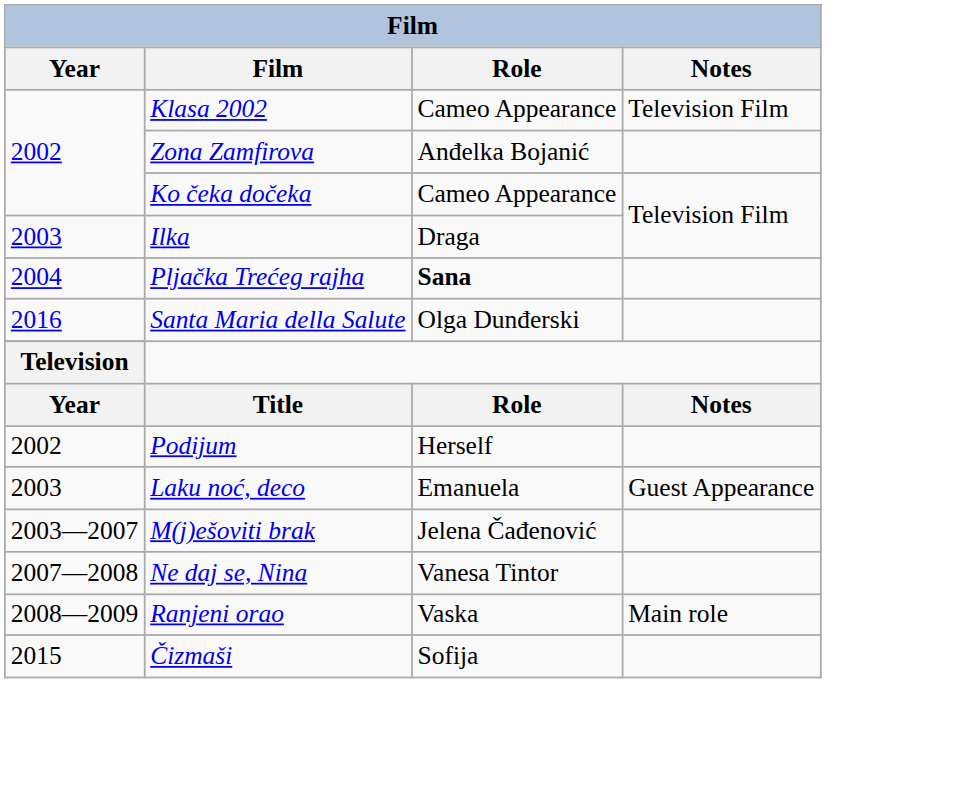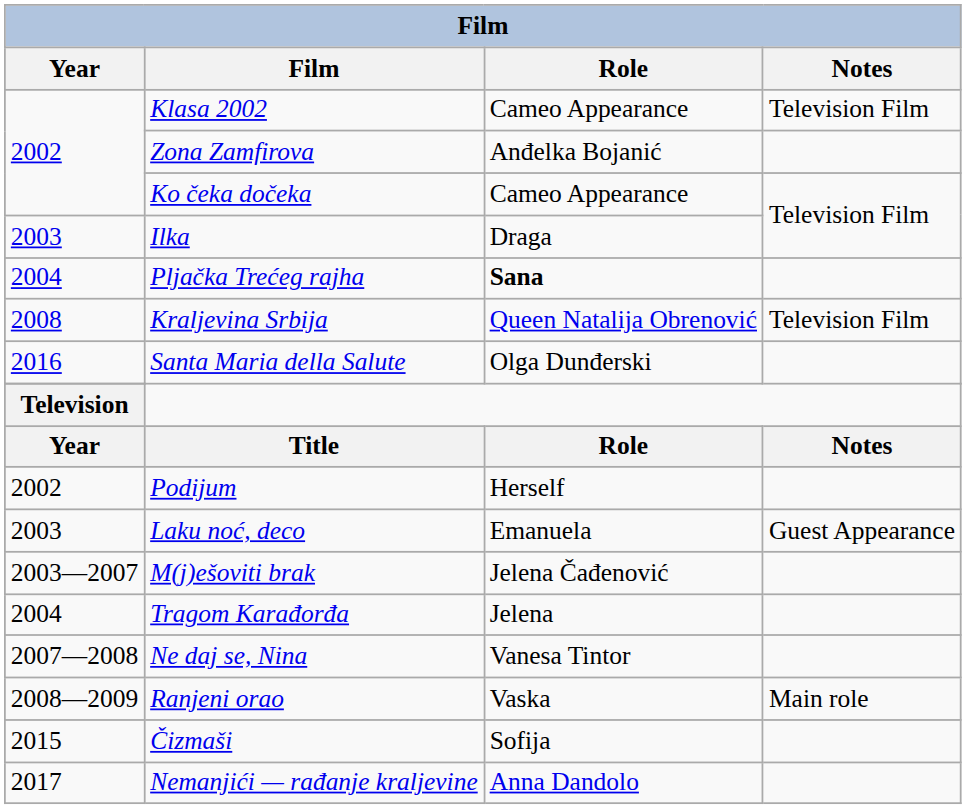+ row: 2008 | Kraljevina Srbija | Queen Natalija Obrenović | Television Film
+ row: 2004 | Tragom Karađorđa | Jelena
+ row: 2017 | Nemanjići — rađanje kraljevine | Anna Dandolo
